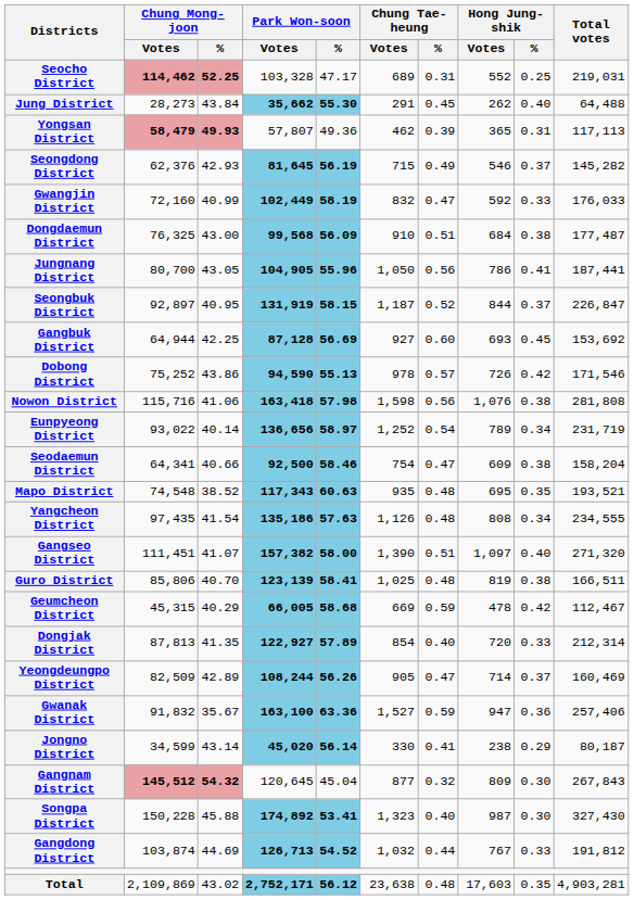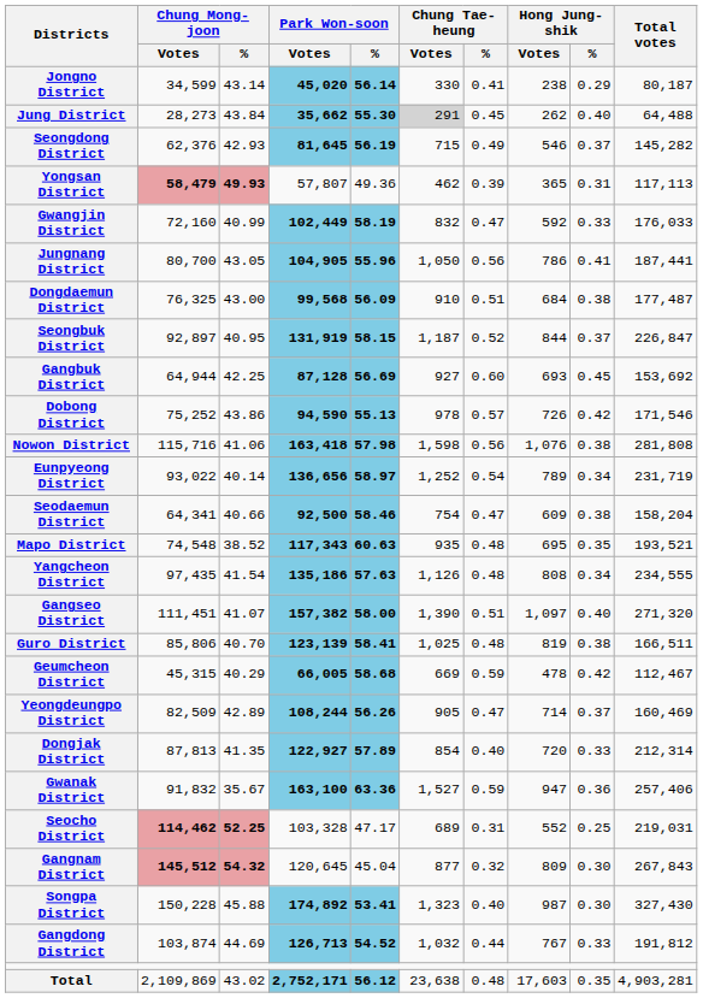rows swapped: Jongno District <-> Seocho District
Jung District | Chung Tae-heung / Votes: no background -> lightgrey background
rows swapped: Yongsan District <-> Seongdong District
rows swapped: Dongdaemun District <-> Jungnang District
rows swapped: Yeongdeungpo District <-> Dongjak District
